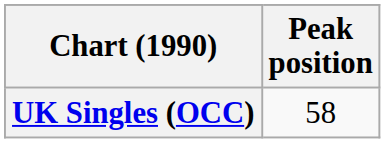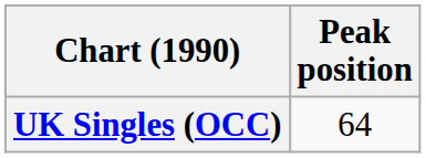UK Singles (OCC) | Peak position: 58 -> 64
